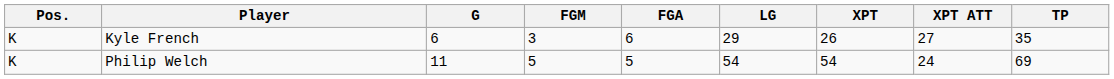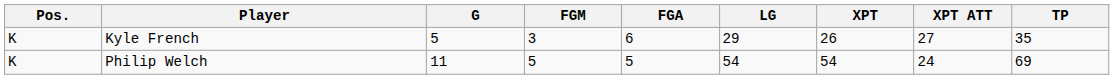Kyle French | G: 6 -> 5
